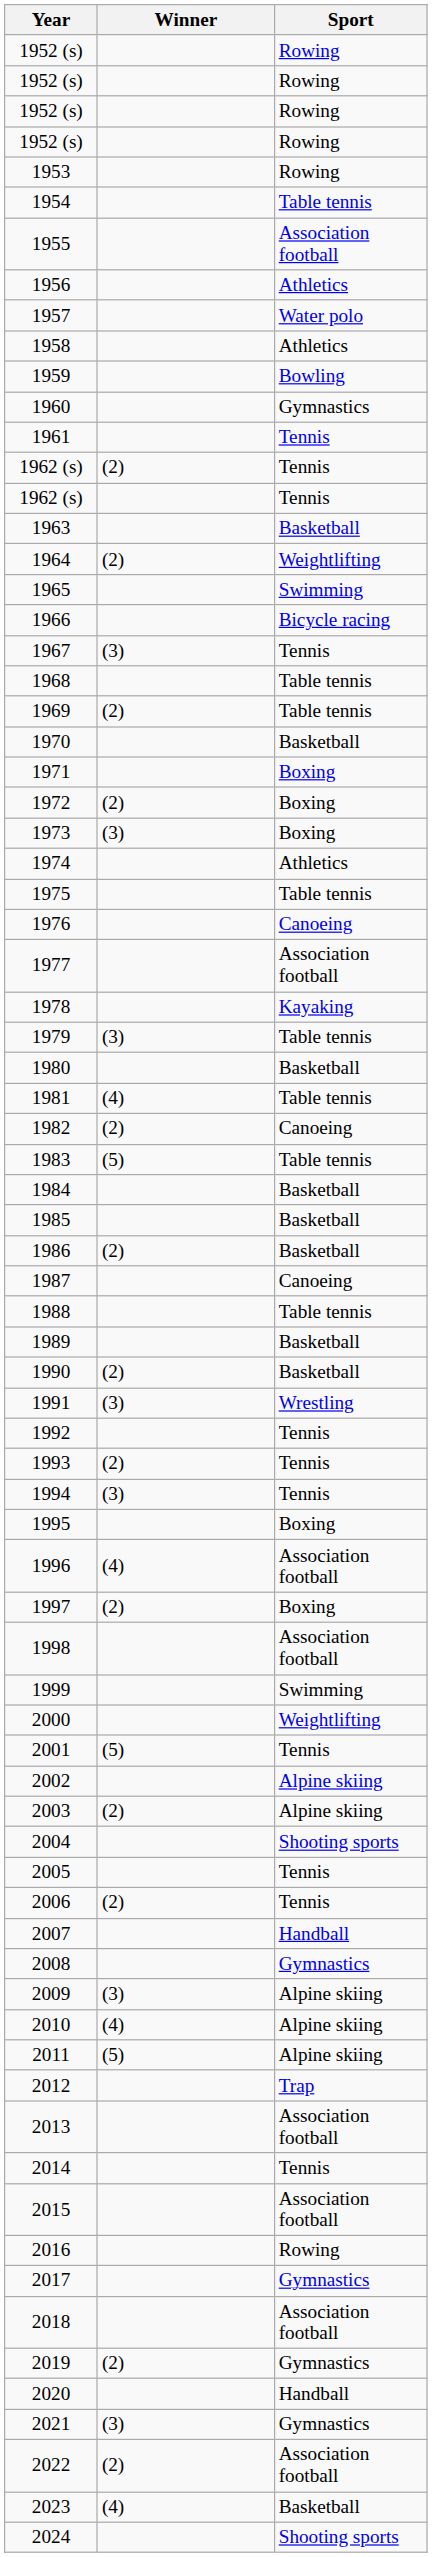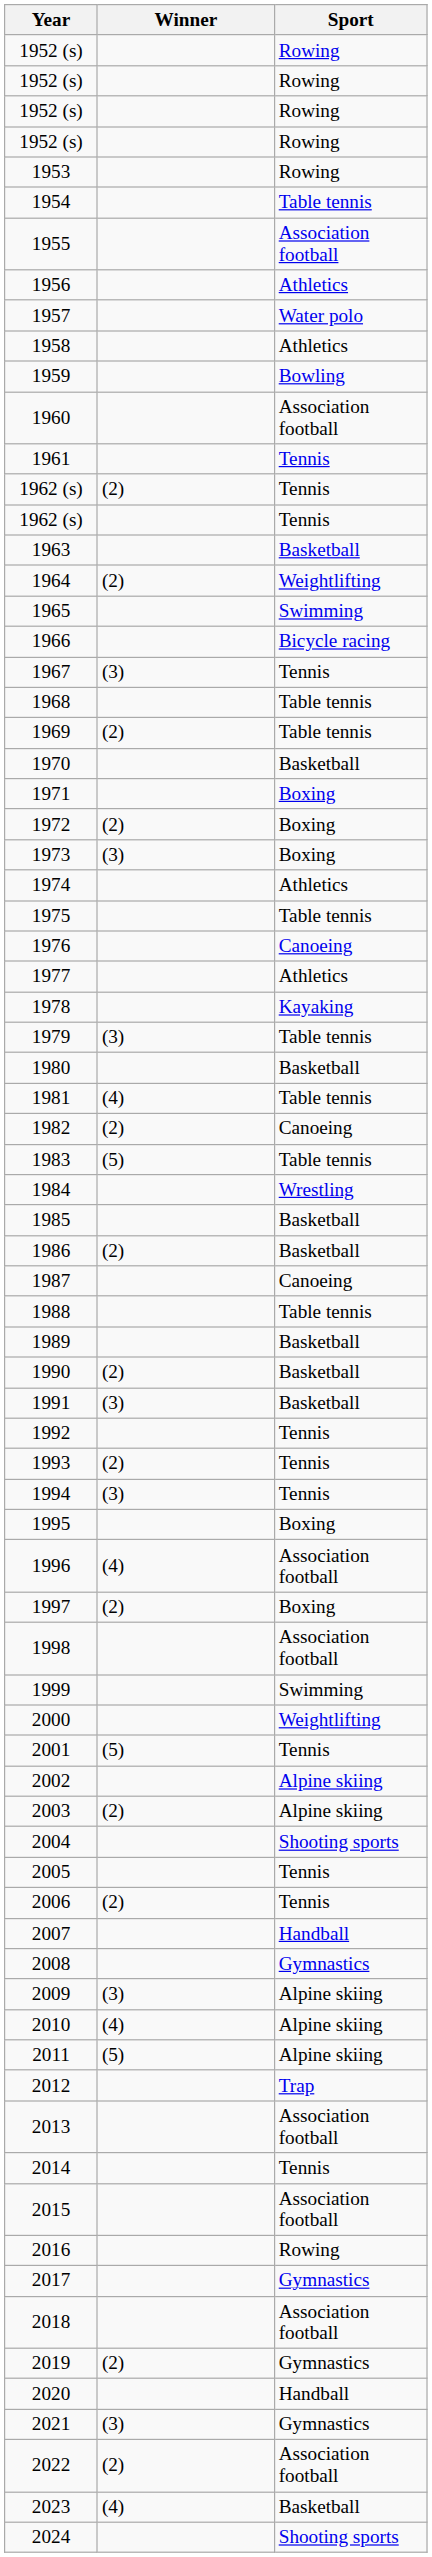1960 | Sport: Gymnastics -> Association football
1977 | Sport: Association football -> Athletics
1984 | Sport: Basketball -> Wrestling
1991 | Sport: Wrestling -> Basketball
